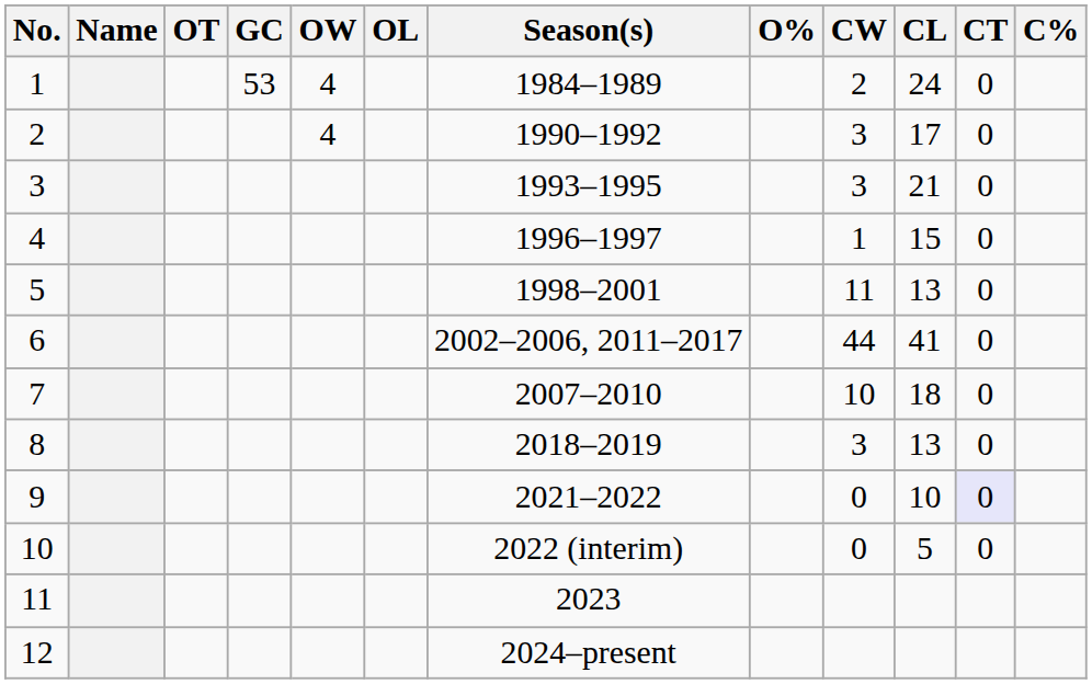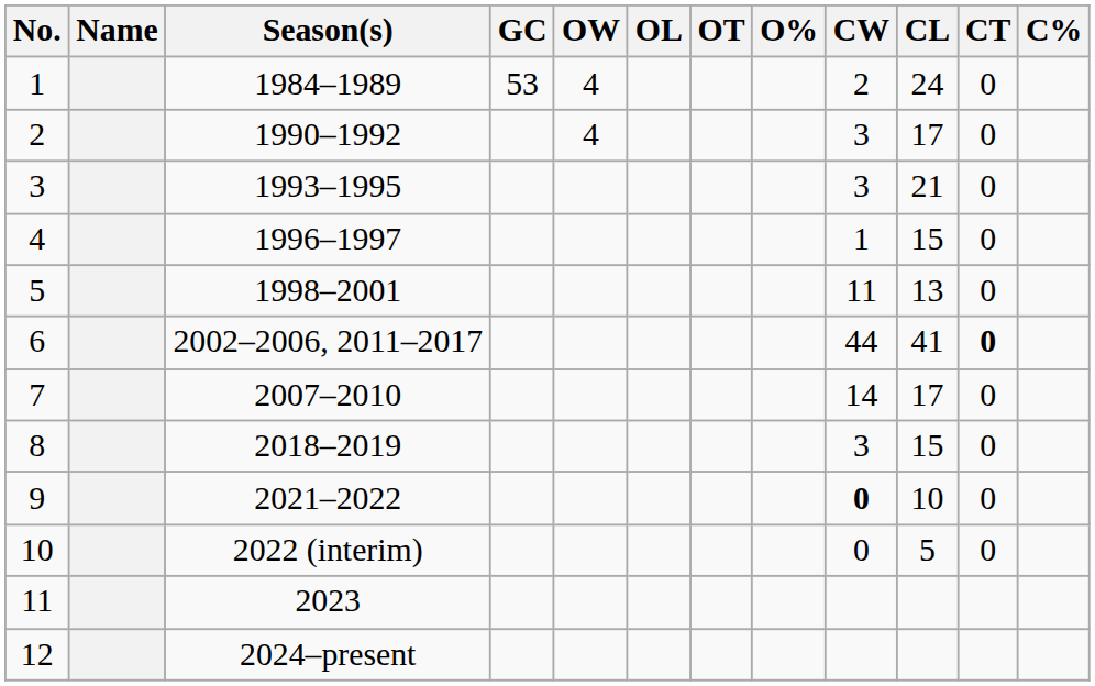columns swapped: Season(s) <-> OT
6 | CT: normal -> bold
7 | CW: 10 -> 14
7 | CL: 18 -> 17
8 | CL: 13 -> 15
9 | CW: normal -> bold
9 | CT: lavender background -> no background
